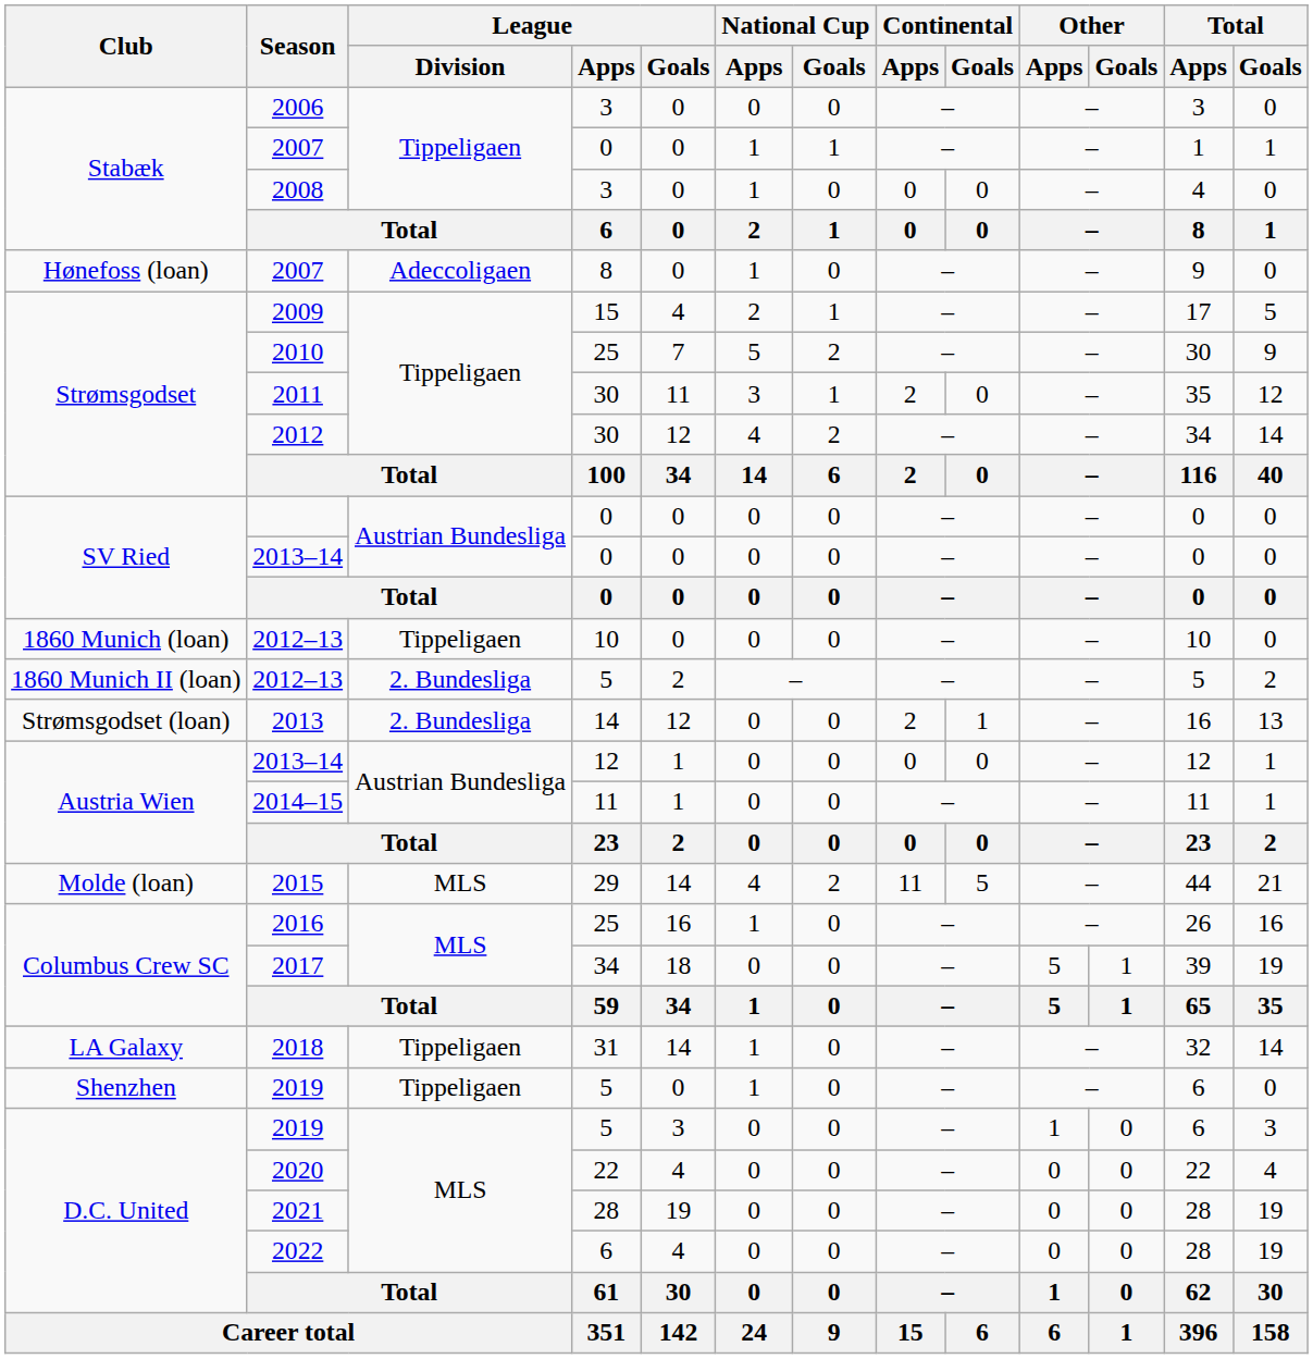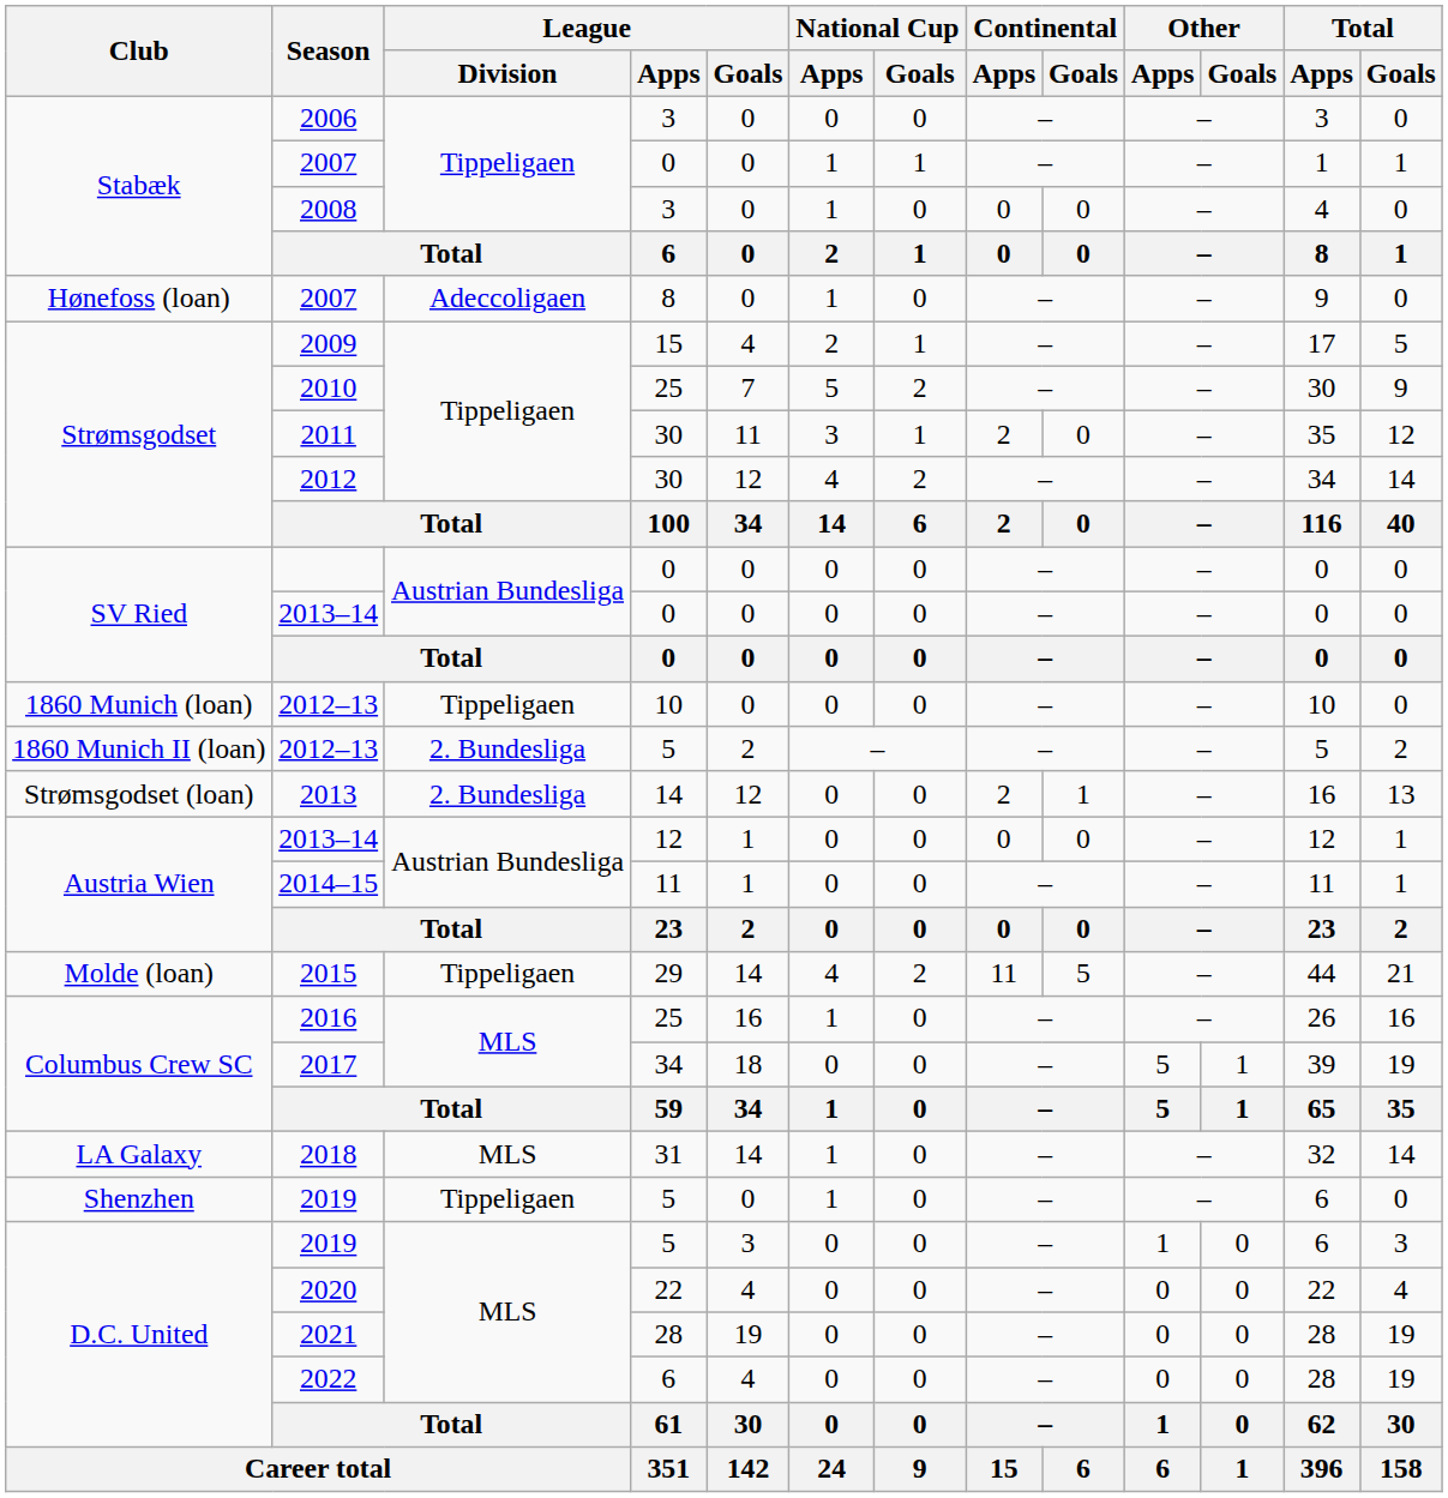2015 | League / Division: MLS -> Tippeligaen
2018 | League / Division: Tippeligaen -> MLS
